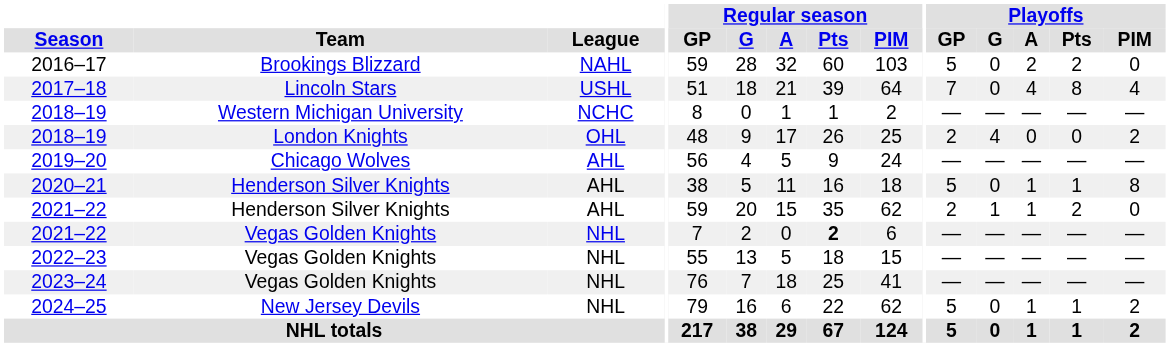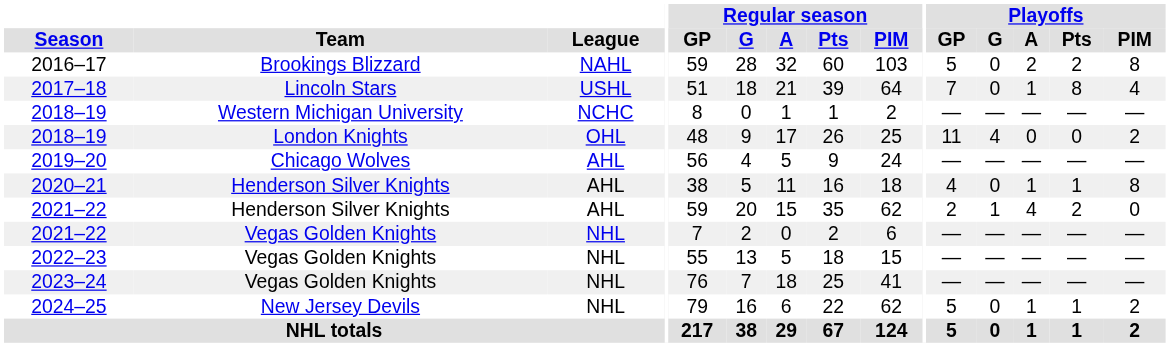2016–17 | Playoffs / PIM: 0 -> 8
2017–18 | Playoffs / A: 4 -> 1
2018–19 / London Knights | Playoffs / GP: 2 -> 11
2020–21 | Playoffs / GP: 5 -> 4
2021–22 / Henderson Silver Knights | Playoffs / A: 1 -> 4
2021–22 / Vegas Golden Knights | Regular season / Pts: bold -> normal
